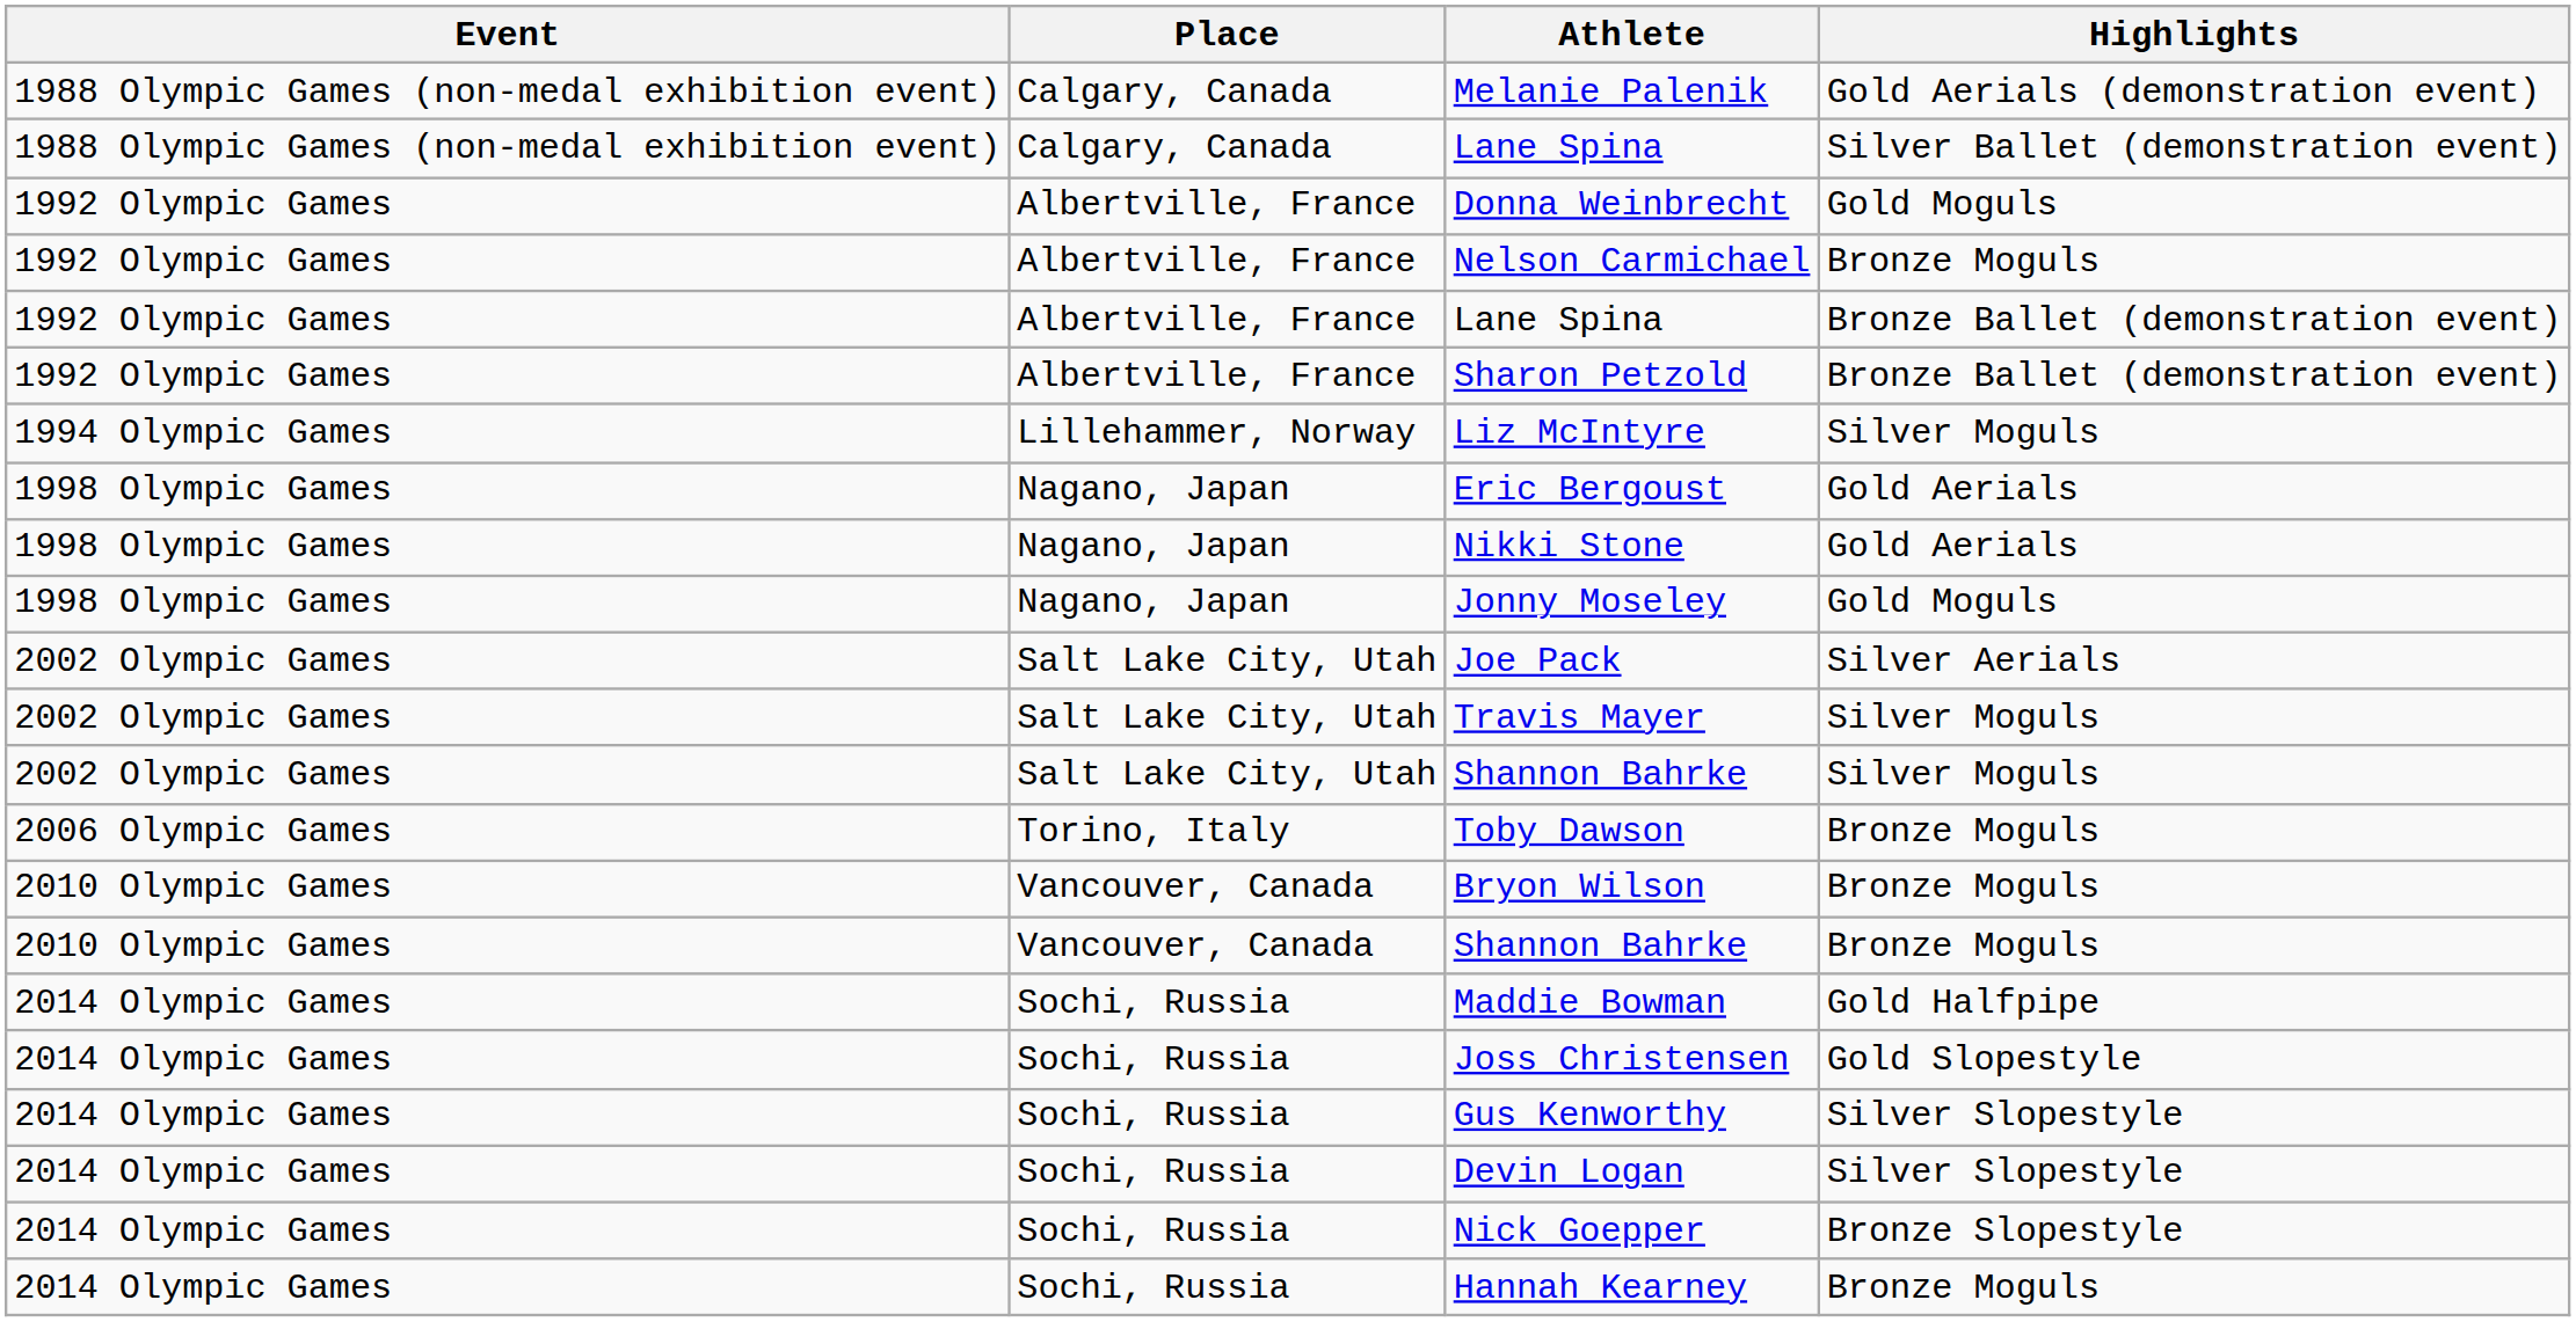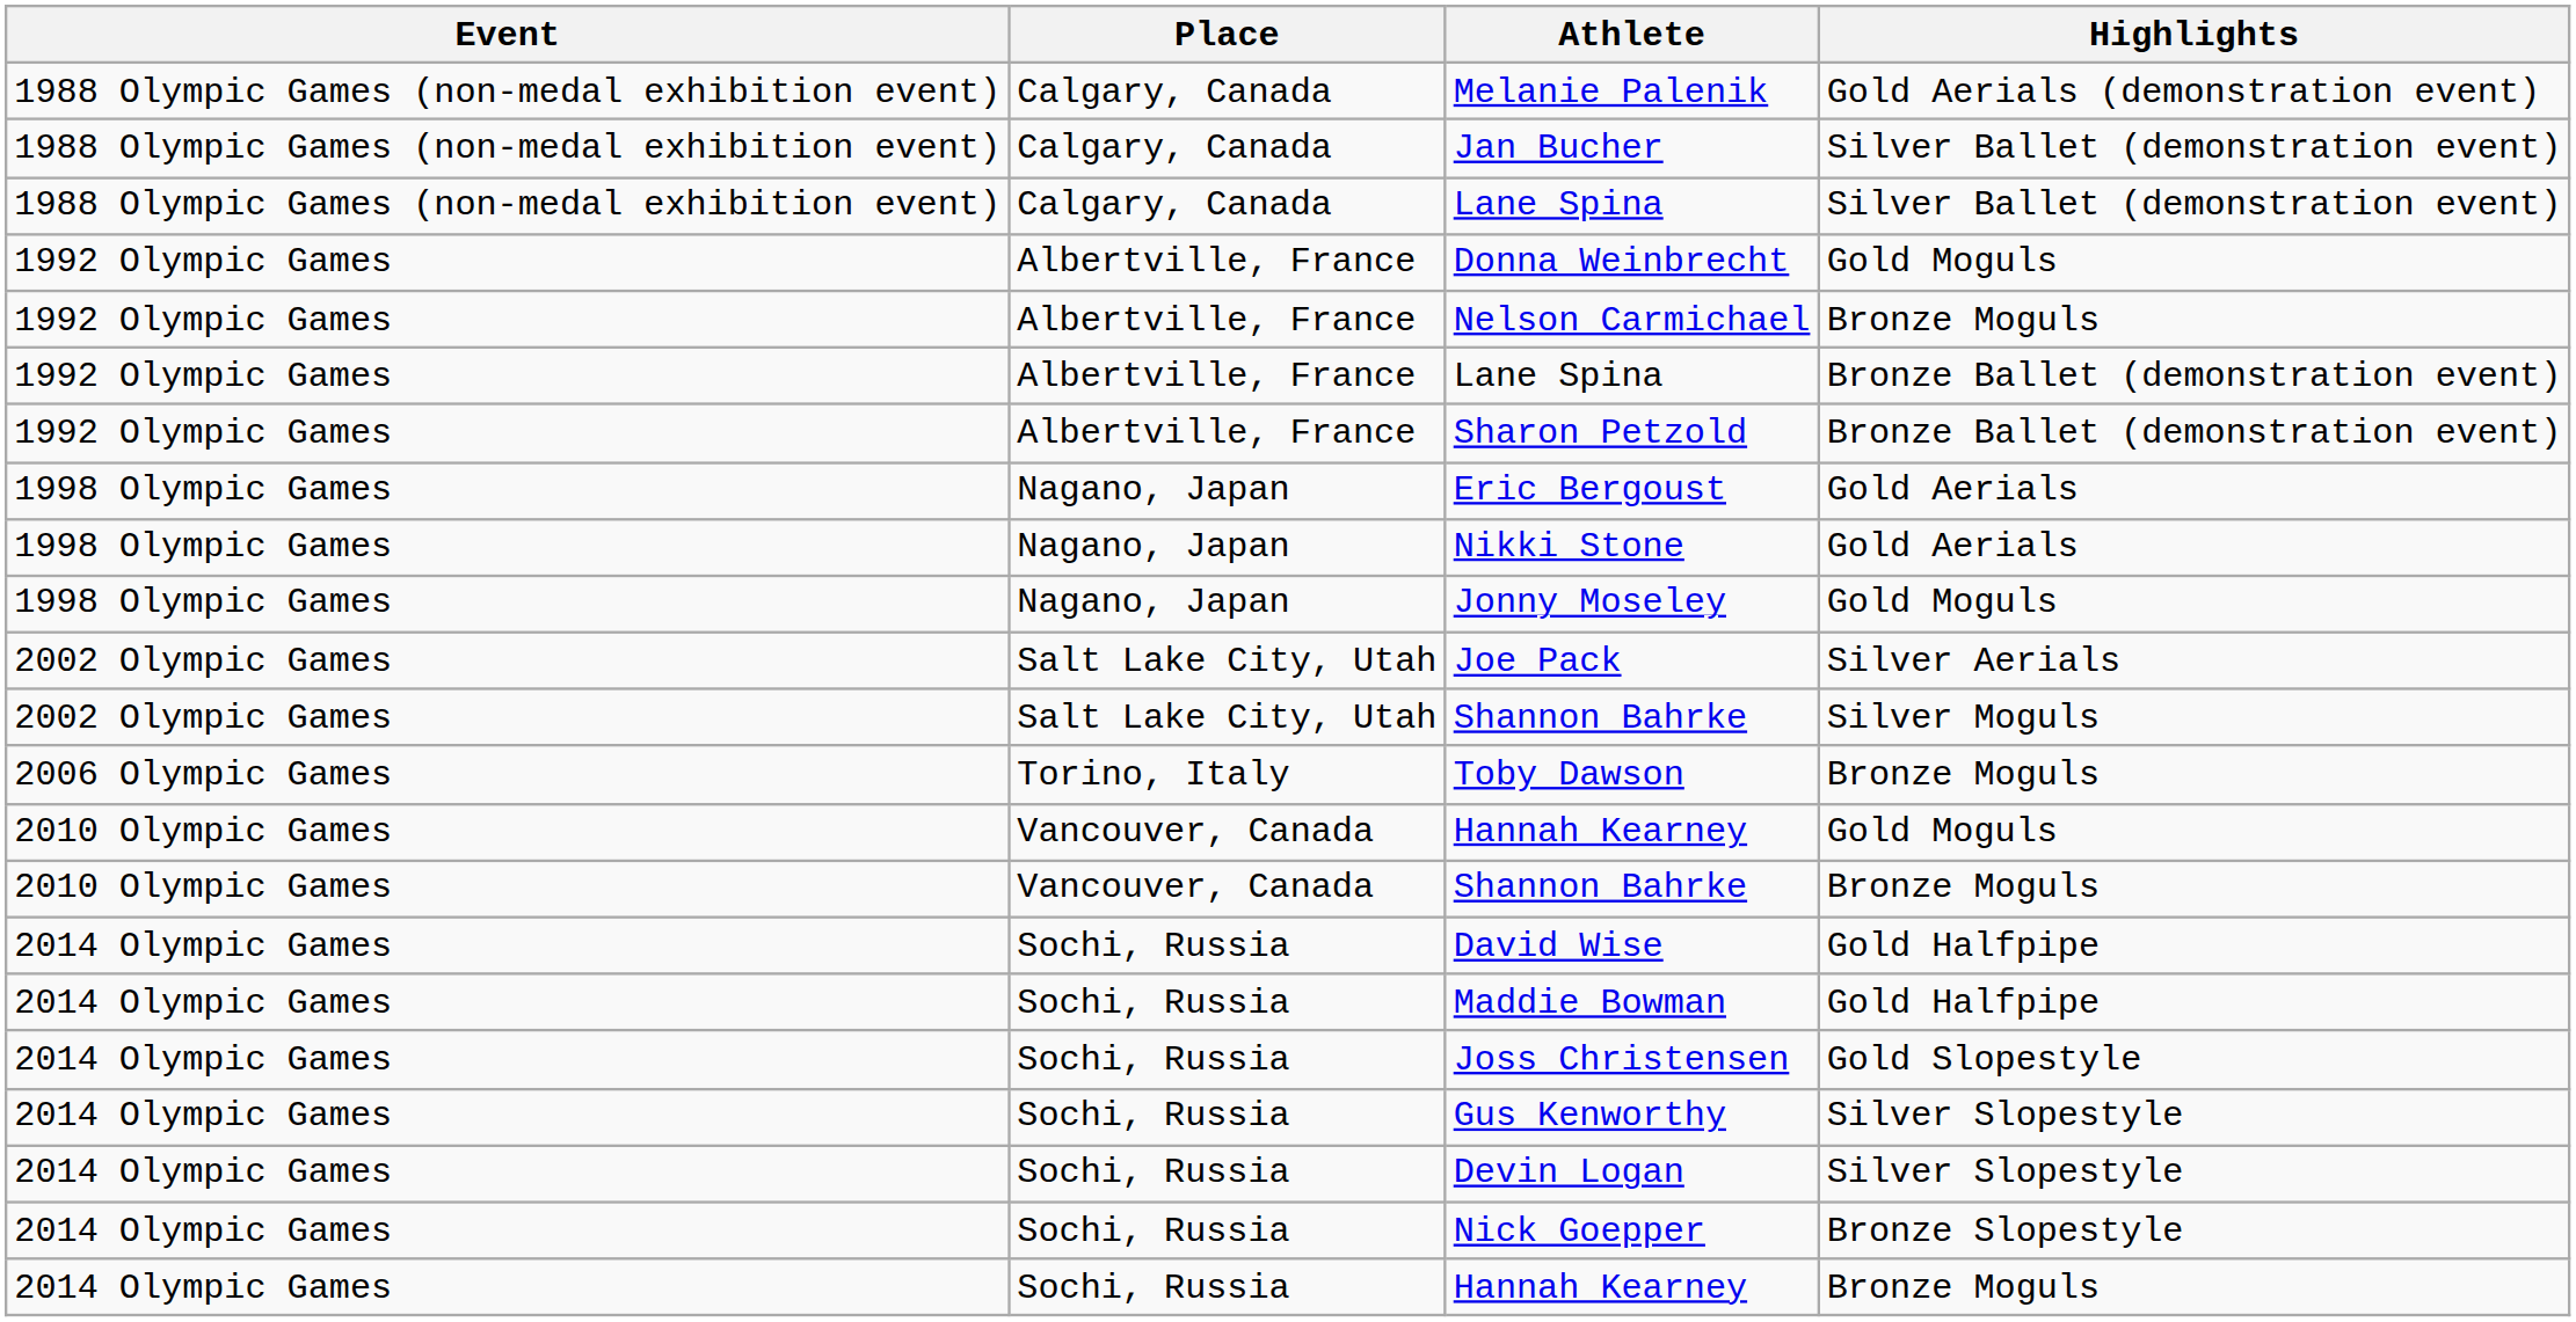+ row: 1988 Olympic Games (non-medal exhibition event) | Calgary, Canada | Jan Bucher | Silver Ballet (demonstration event)
- row: 1994 Olympic Games | Lillehammer, Norway | Liz McIntyre | Silver Moguls
- row: 2002 Olympic Games | Salt Lake City, Utah | Travis Mayer | Silver Moguls
+ row: 2010 Olympic Games | Vancouver, Canada | Hannah Kearney | Gold Moguls
- row: 2010 Olympic Games | Vancouver, Canada | Bryon Wilson | Bronze Moguls
+ row: 2014 Olympic Games | Sochi, Russia | David Wise | Gold Halfpipe
